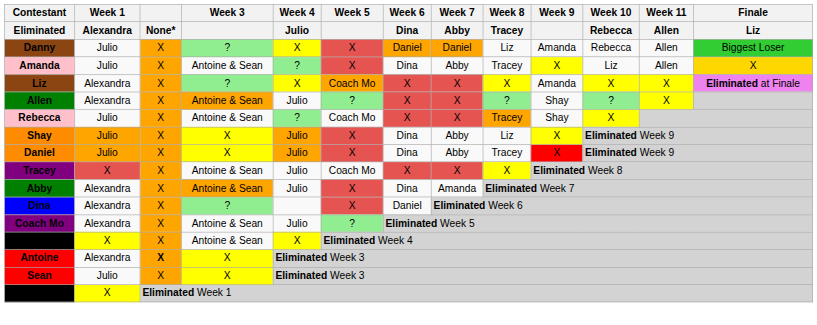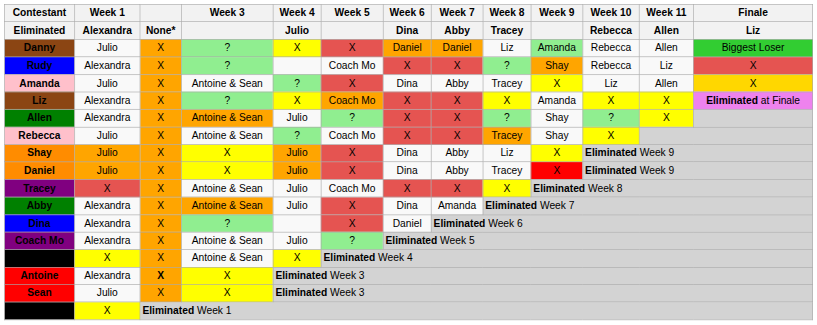Danny | Week 9: no background -> lightgreen background
+ row: Rudy | Alexandra | X | ? | Coach Mo | X | X | ? | Shay | Rebecca | Liz | X
